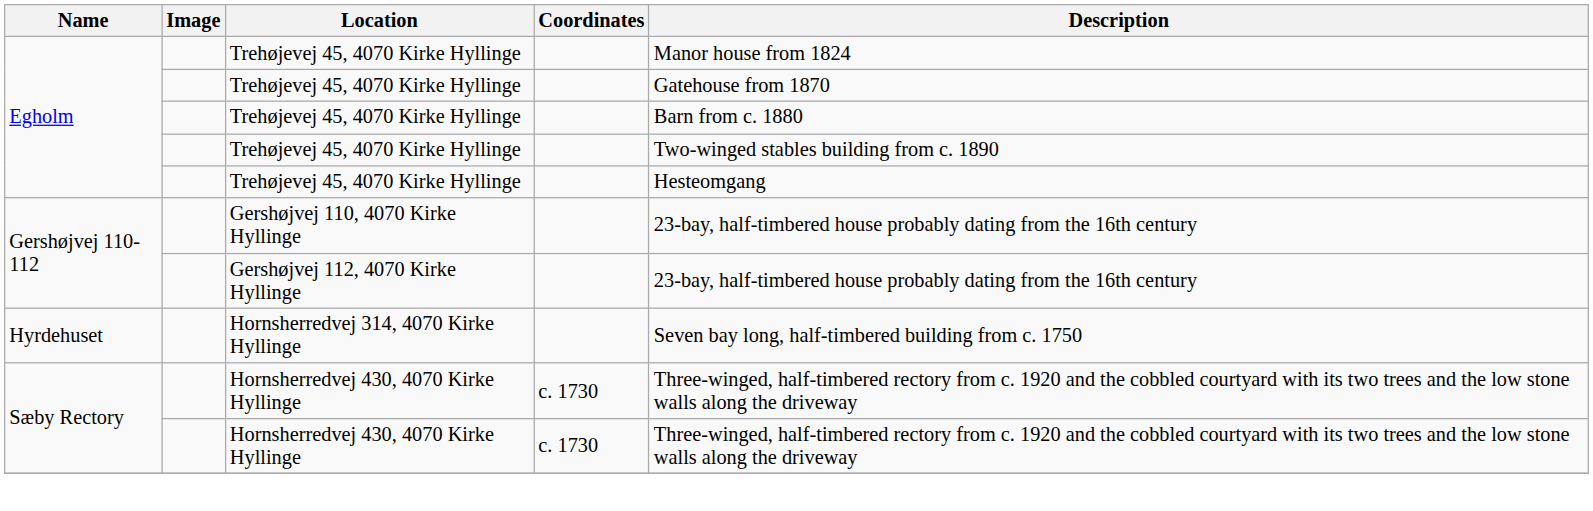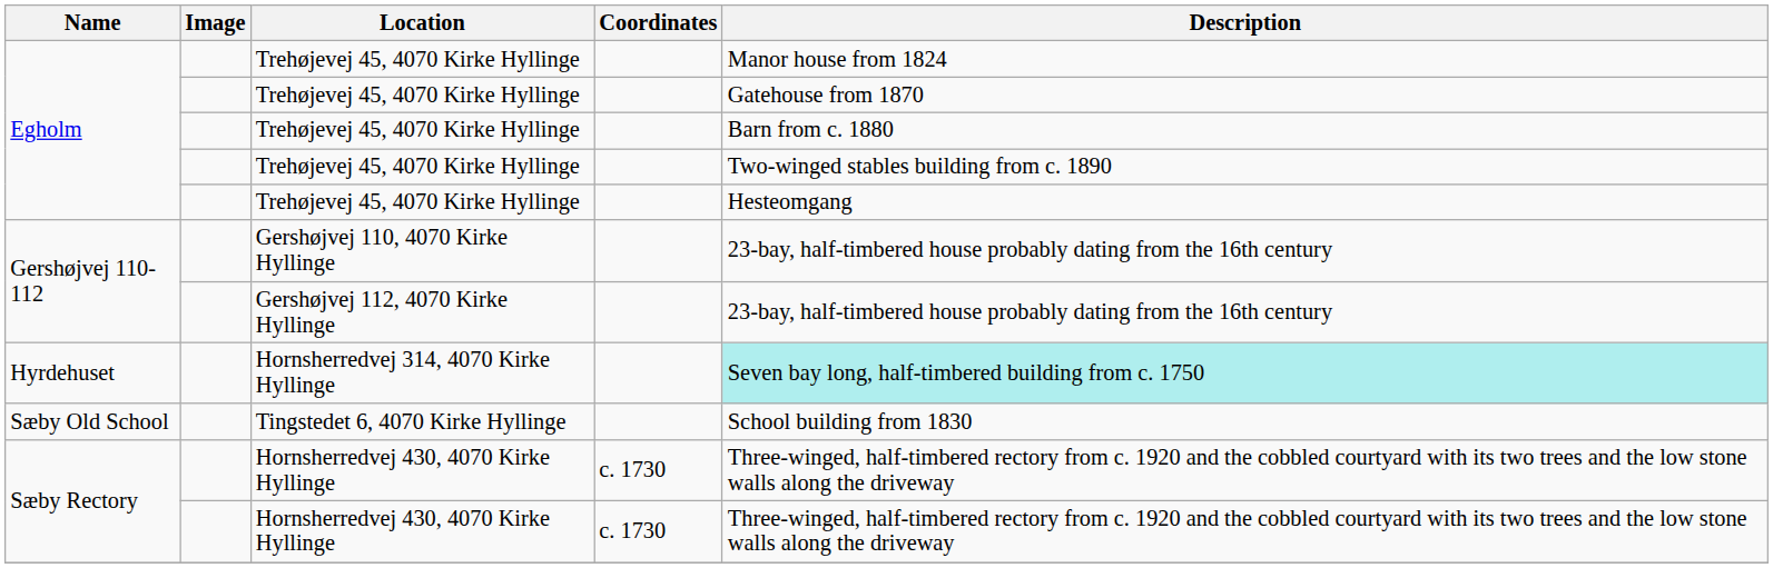Hornsherredvej 314, 4070 Kirke Hyllinge | Description: no background -> paleturquoise background
+ row: Sæby Old School | Tingstedet 6, 4070 Kirke Hyllinge | School building from 1830
